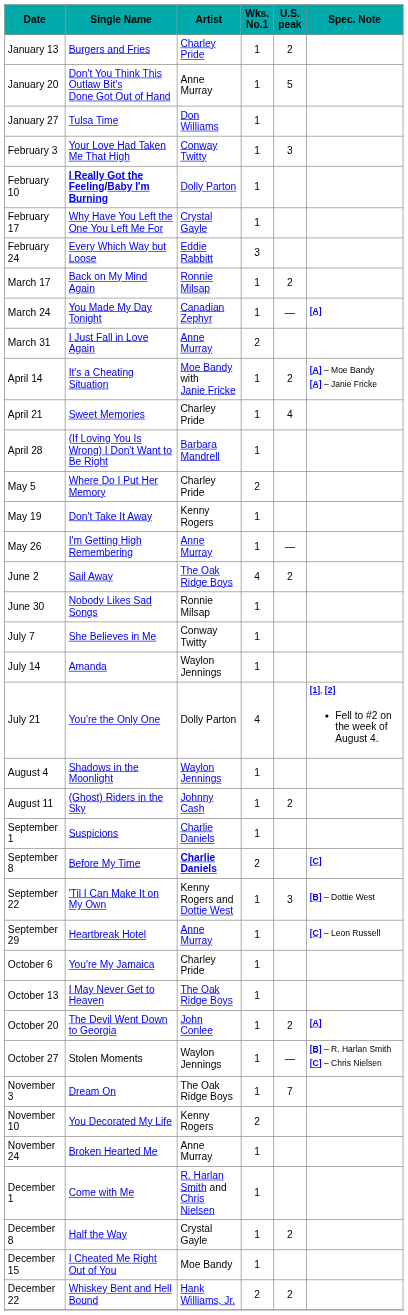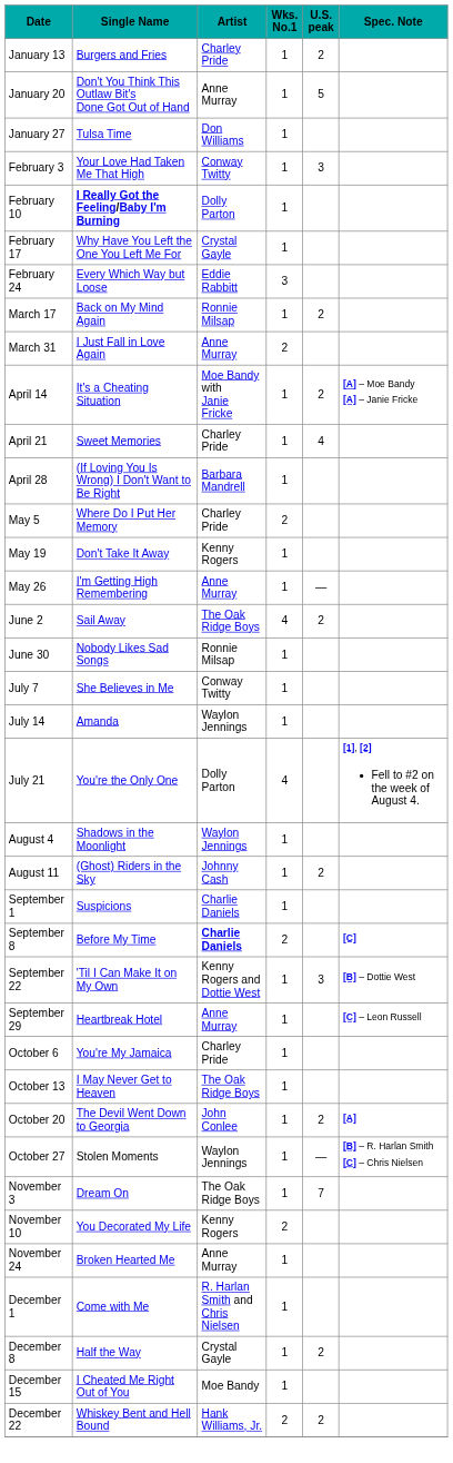- row: March 24 | You Made My Day Tonight | Canadian Zephyr | 1 | — | [A]
